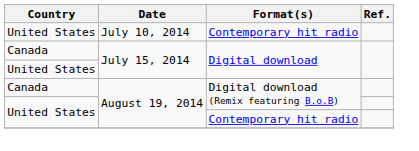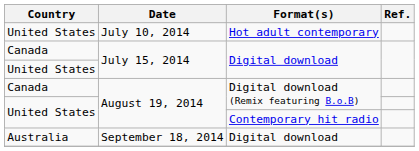July 10, 2014 | Format(s): Contemporary hit radio -> Hot adult contemporary
+ row: Australia | September 18, 2014 | Digital download
